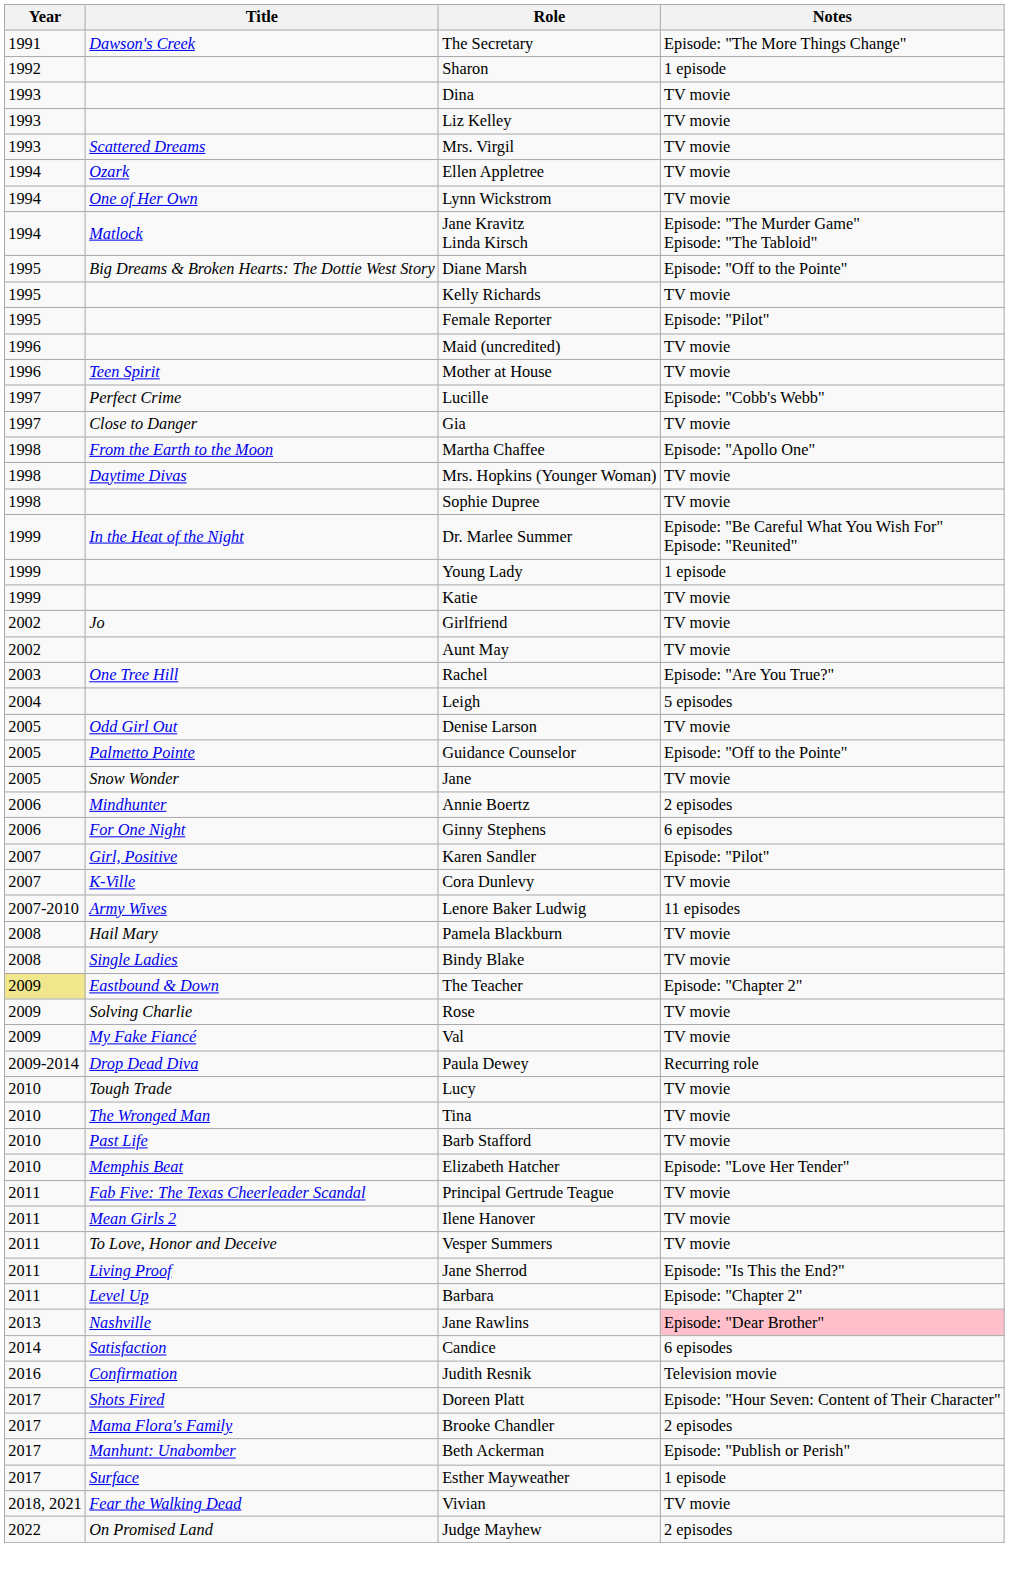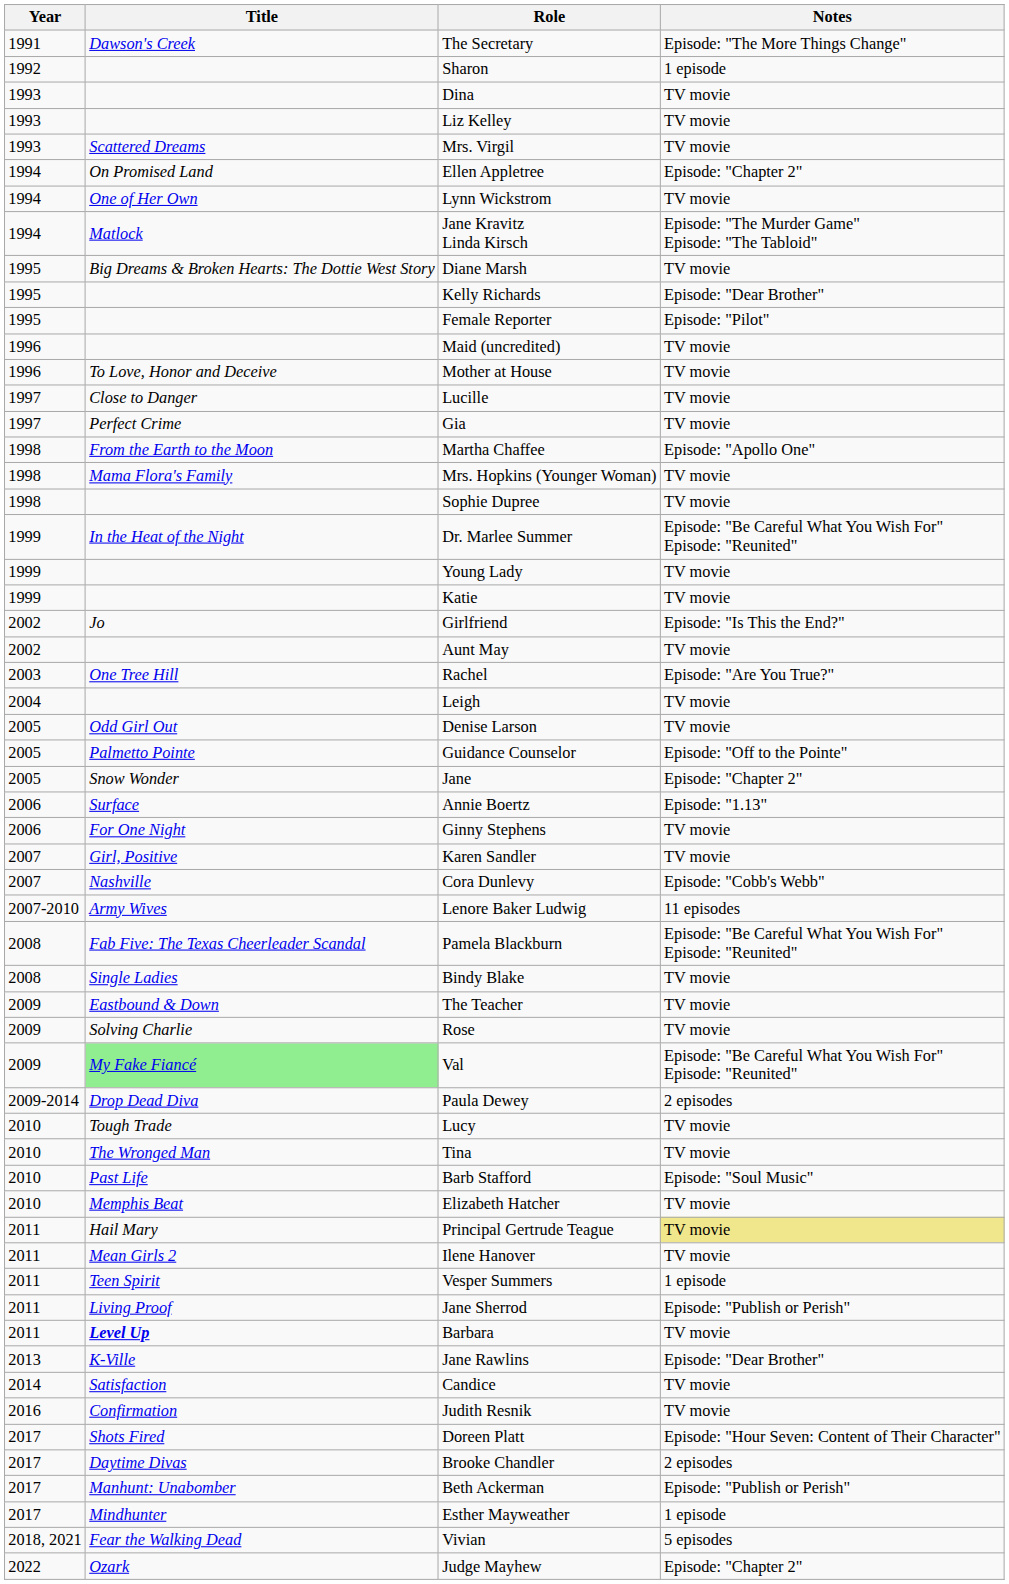Ellen Appletree | Title: Ozark -> On Promised Land
Ellen Appletree | Notes: TV movie -> Episode: "Chapter 2"
Diane Marsh | Notes: Episode: "Off to the Pointe" -> TV movie
Kelly Richards | Notes: TV movie -> Episode: "Dear Brother"
Mother at House | Title: Teen Spirit -> To Love, Honor and Deceive
Lucille | Title: Perfect Crime -> Close to Danger
Lucille | Notes: Episode: "Cobb's Webb" -> TV movie
Gia | Title: Close to Danger -> Perfect Crime
Mrs. Hopkins (Younger Woman) | Title: Daytime Divas -> Mama Flora's Family
Young Lady | Notes: 1 episode -> TV movie
Girlfriend | Notes: TV movie -> Episode: "Is This the End?"
Leigh | Notes: 5 episodes -> TV movie
Jane | Notes: TV movie -> Episode: "Chapter 2"
Annie Boertz | Title: Mindhunter -> Surface
Annie Boertz | Notes: 2 episodes -> Episode: "1.13"
Ginny Stephens | Notes: 6 episodes -> TV movie
Karen Sandler | Notes: Episode: "Pilot" -> TV movie
Cora Dunlevy | Title: K-Ville -> Nashville
Cora Dunlevy | Notes: TV movie -> Episode: "Cobb's Webb"
Pamela Blackburn | Title: Hail Mary -> Fab Five: The Texas Cheerleader Scandal
Pamela Blackburn | Notes: TV movie -> Episode: "Be Careful What You Wish For" Episode: "Reunited"
The Teacher | Year: khaki background -> no background
The Teacher | Notes: Episode: "Chapter 2" -> TV movie
Val | Title: no background -> lightgreen background
Val | Notes: TV movie -> Episode: "Be Careful What You Wish For" Episode: "Reunited"
Paula Dewey | Notes: Recurring role -> 2 episodes
Barb Stafford | Notes: TV movie -> Episode: "Soul Music"
Elizabeth Hatcher | Notes: Episode: "Love Her Tender" -> TV movie
Principal Gertrude Teague | Title: Fab Five: The Texas Cheerleader Scandal -> Hail Mary
Principal Gertrude Teague | Notes: no background -> khaki background
Vesper Summers | Title: To Love, Honor and Deceive -> Teen Spirit
Vesper Summers | Notes: TV movie -> 1 episode
Jane Sherrod | Notes: Episode: "Is This the End?" -> Episode: "Publish or Perish"
Barbara | Title: normal -> bold
Barbara | Notes: Episode: "Chapter 2" -> TV movie
Jane Rawlins | Title: Nashville -> K-Ville
Jane Rawlins | Notes: pink background -> no background
Candice | Notes: 6 episodes -> TV movie
Judith Resnik | Notes: Television movie -> TV movie
Brooke Chandler | Title: Mama Flora's Family -> Daytime Divas
Esther Mayweather | Title: Surface -> Mindhunter
Vivian | Notes: TV movie -> 5 episodes
Judge Mayhew | Title: On Promised Land -> Ozark
Judge Mayhew | Notes: 2 episodes -> Episode: "Chapter 2"
